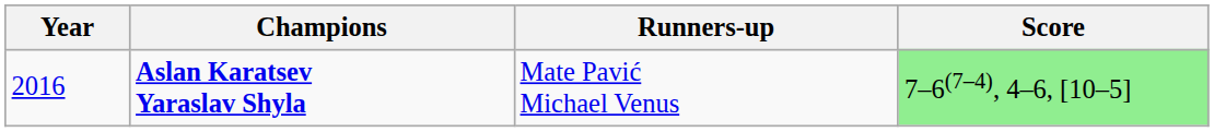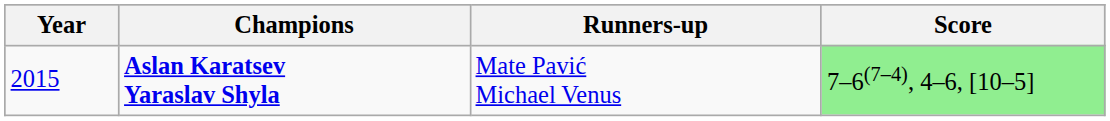Aslan Karatsev Yaraslav Shyla | Year: 2016 -> 2015
